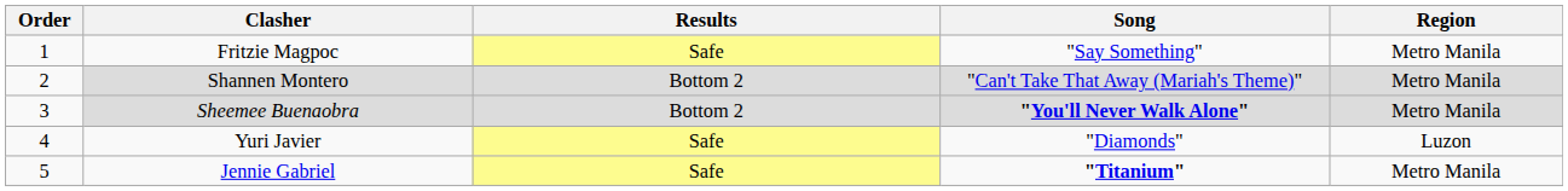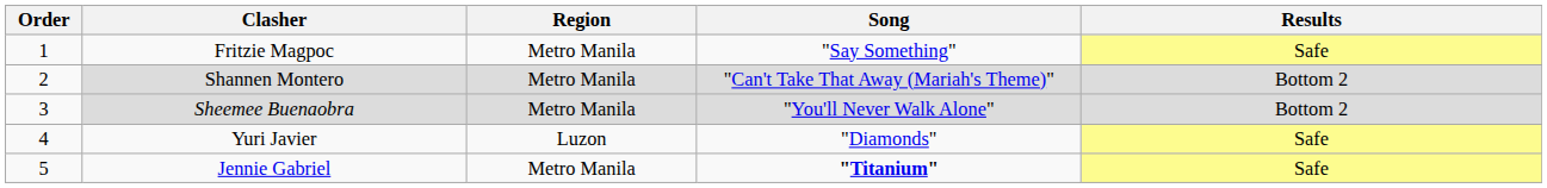columns swapped: Region <-> Results
Sheemee Buenaobra | Song: bold -> normal
